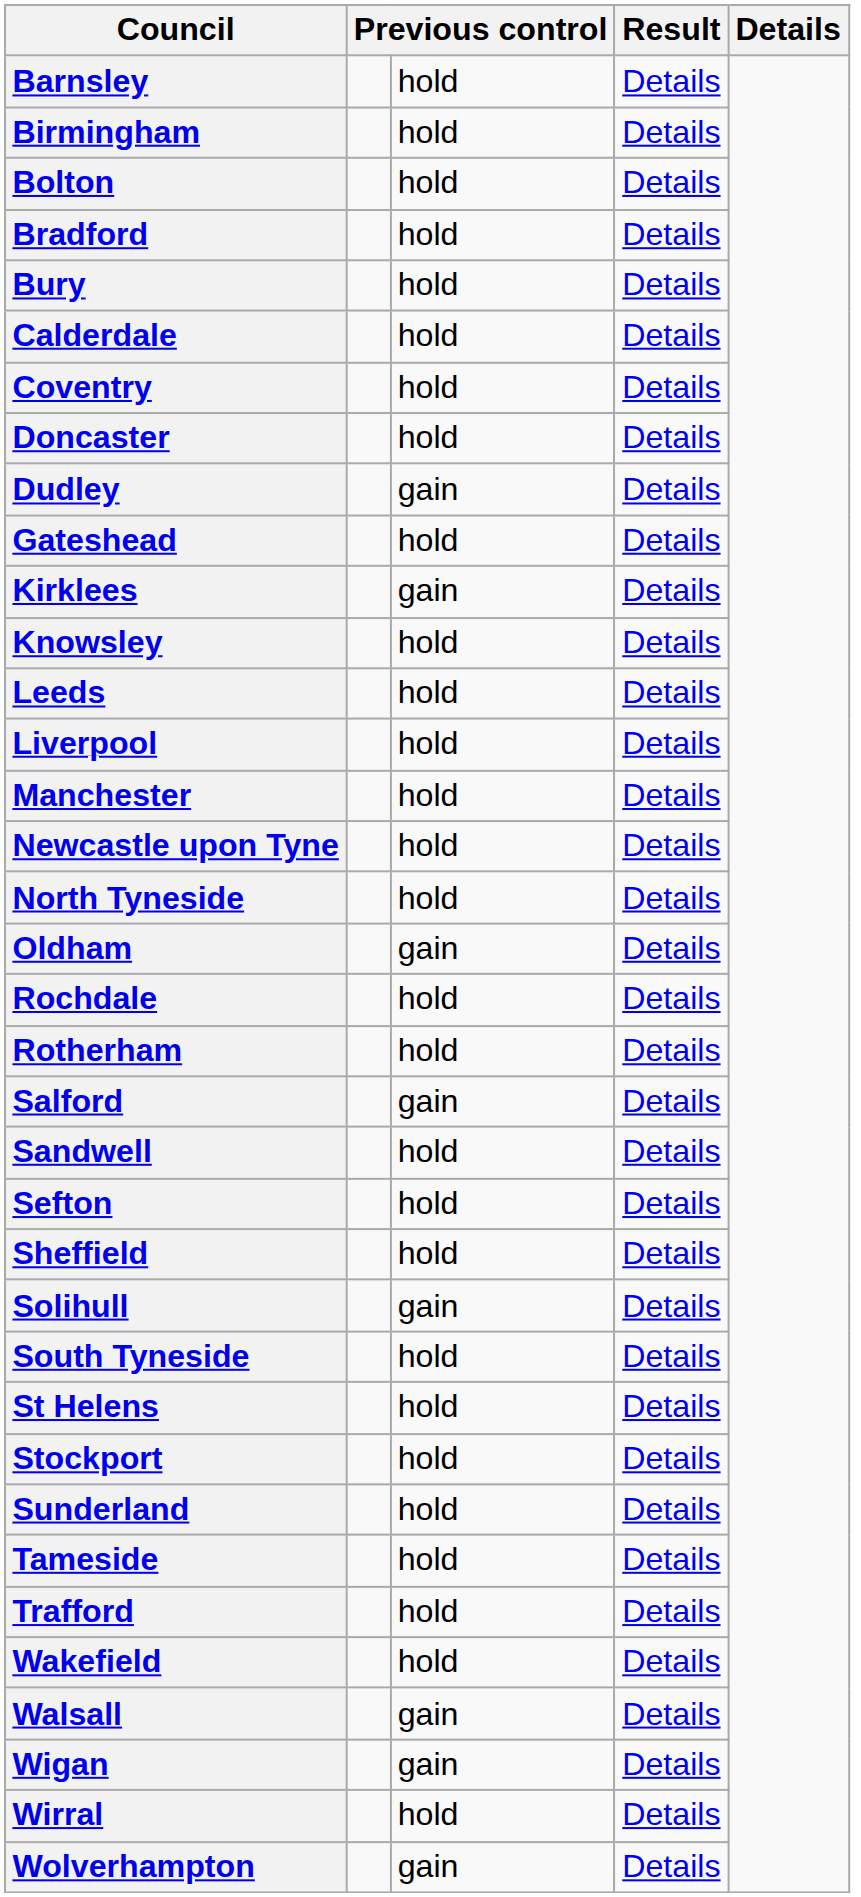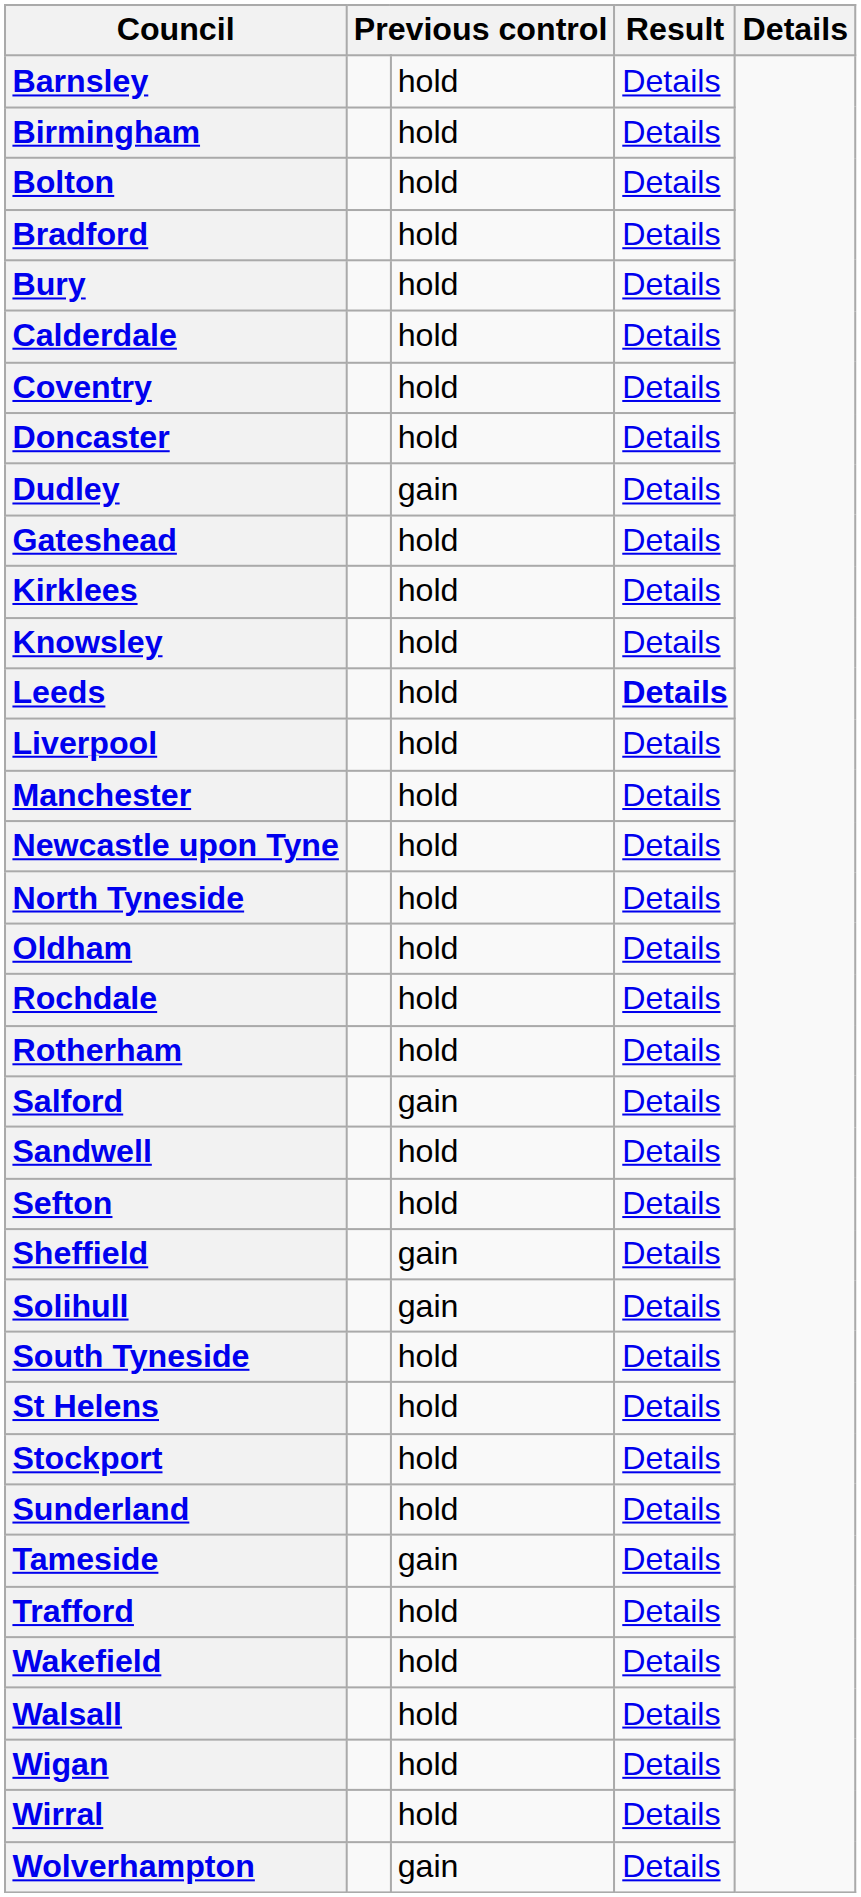Kirklees | column 3: gain -> hold
Leeds | column 4: normal -> bold
Oldham | column 3: gain -> hold
Sheffield | column 3: hold -> gain
Tameside | column 3: hold -> gain
Walsall | column 3: gain -> hold
Wigan | column 3: gain -> hold
